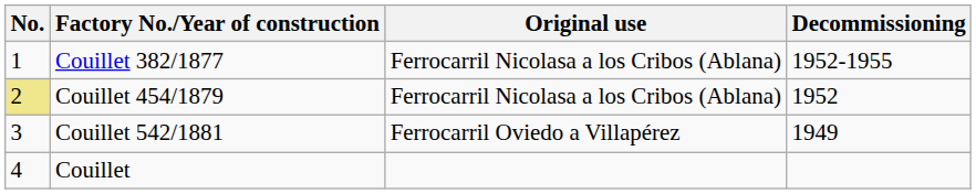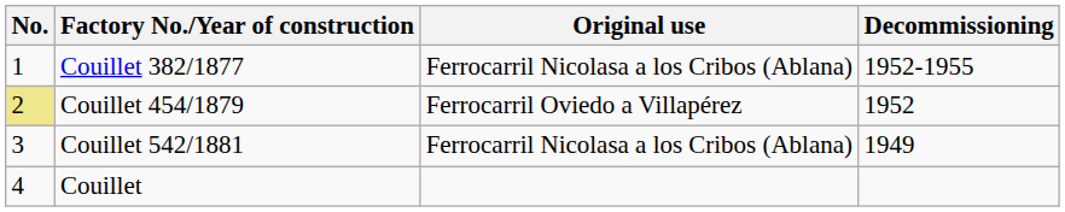Couillet 454/1879 | Original use: Ferrocarril Nicolasa a los Cribos (Ablana) -> Ferrocarril Oviedo a Villapérez
Couillet 542/1881 | Original use: Ferrocarril Oviedo a Villapérez -> Ferrocarril Nicolasa a los Cribos (Ablana)
